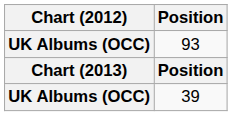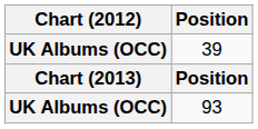rows swapped: 39 <-> 93
